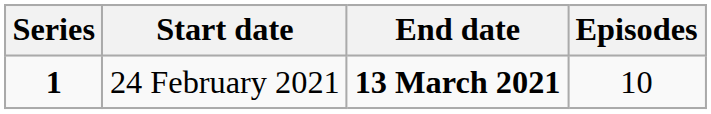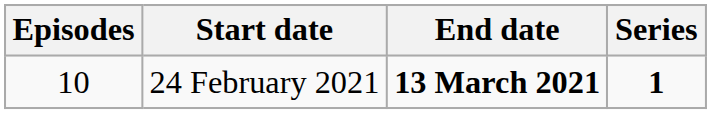columns swapped: Series <-> Episodes
